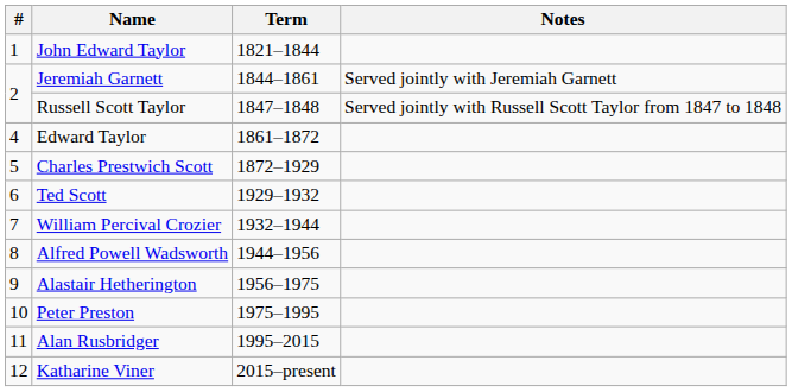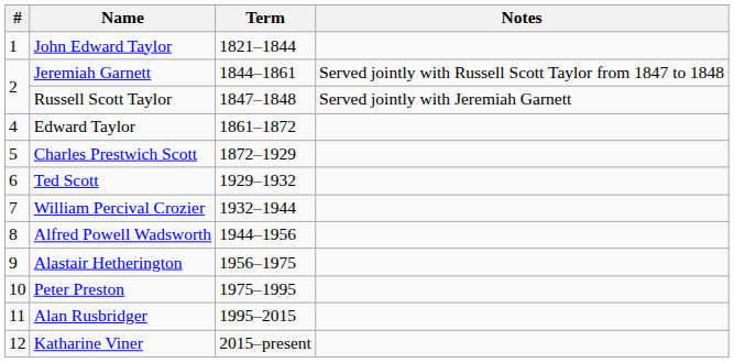Jeremiah Garnett | Notes: Served jointly with Jeremiah Garnett -> Served jointly with Russell Scott Taylor from 1847 to 1848
Russell Scott Taylor | Notes: Served jointly with Russell Scott Taylor from 1847 to 1848 -> Served jointly with Jeremiah Garnett
